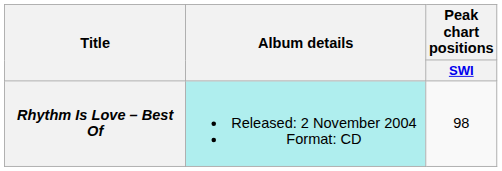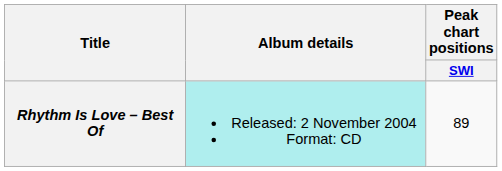Rhythm Is Love – Best Of | Peak chart positions / SWI: 98 -> 89
